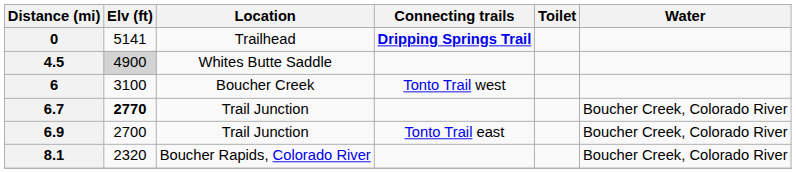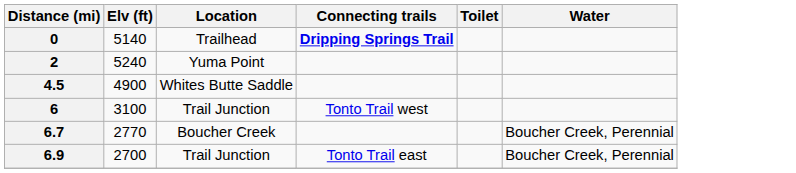0 | Elv (ft): 5141 -> 5140
+ row: 2 | 5240 | Yuma Point
4.5 | Elv (ft): lightgrey background -> no background
6 | Location: Boucher Creek -> Trail Junction
6.7 | Elv (ft): bold -> normal
6.7 | Location: Trail Junction -> Boucher Creek
6.7 | Water: Boucher Creek, Colorado River -> Boucher Creek, Perennial
6.9 | Water: Boucher Creek, Colorado River -> Boucher Creek, Perennial
- row: 8.1 | 2320 | Boucher Rapids, Colorado River | Boucher Creek, Colorado River
